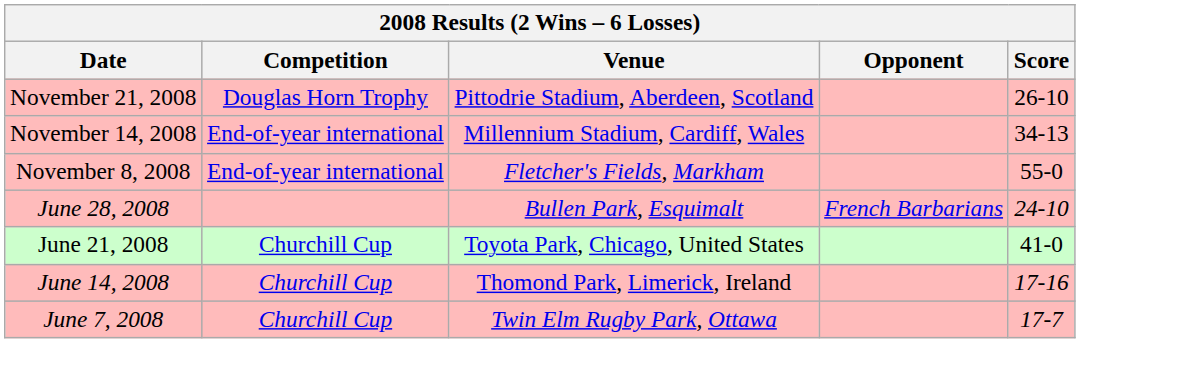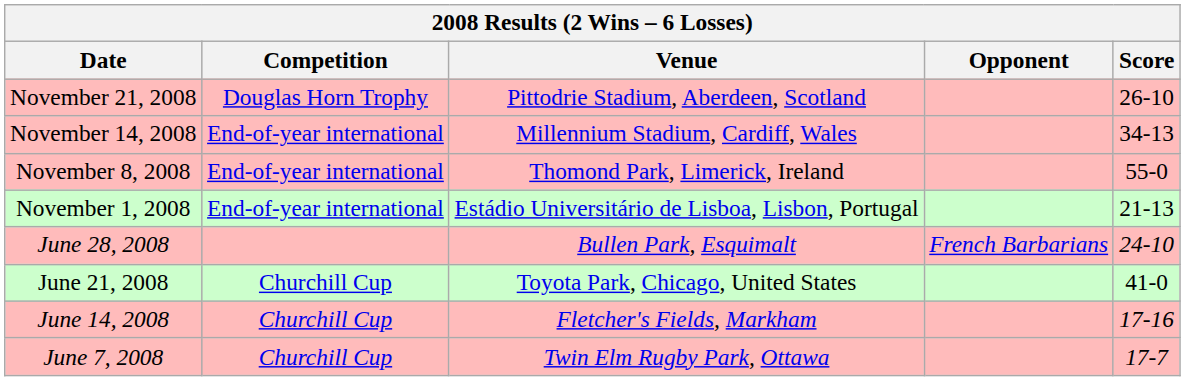November 8, 2008 | Venue: Fletcher's Fields, Markham -> Thomond Park, Limerick, Ireland
+ row: November 1, 2008 | End-of-year international | Estádio Universitário de Lisboa, Lisbon, Portugal | 21-13
June 14, 2008 | Venue: Thomond Park, Limerick, Ireland -> Fletcher's Fields, Markham
